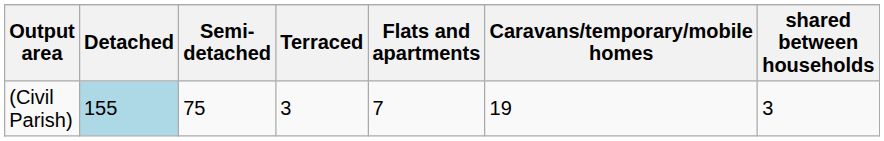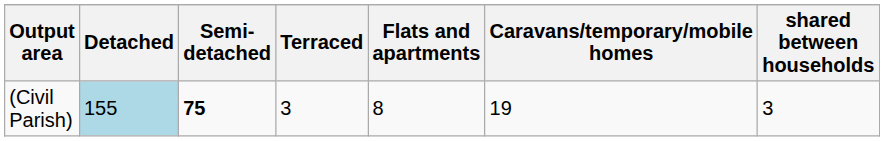(Civil Parish) | Semi-detached: normal -> bold
(Civil Parish) | Flats and apartments: 7 -> 8
